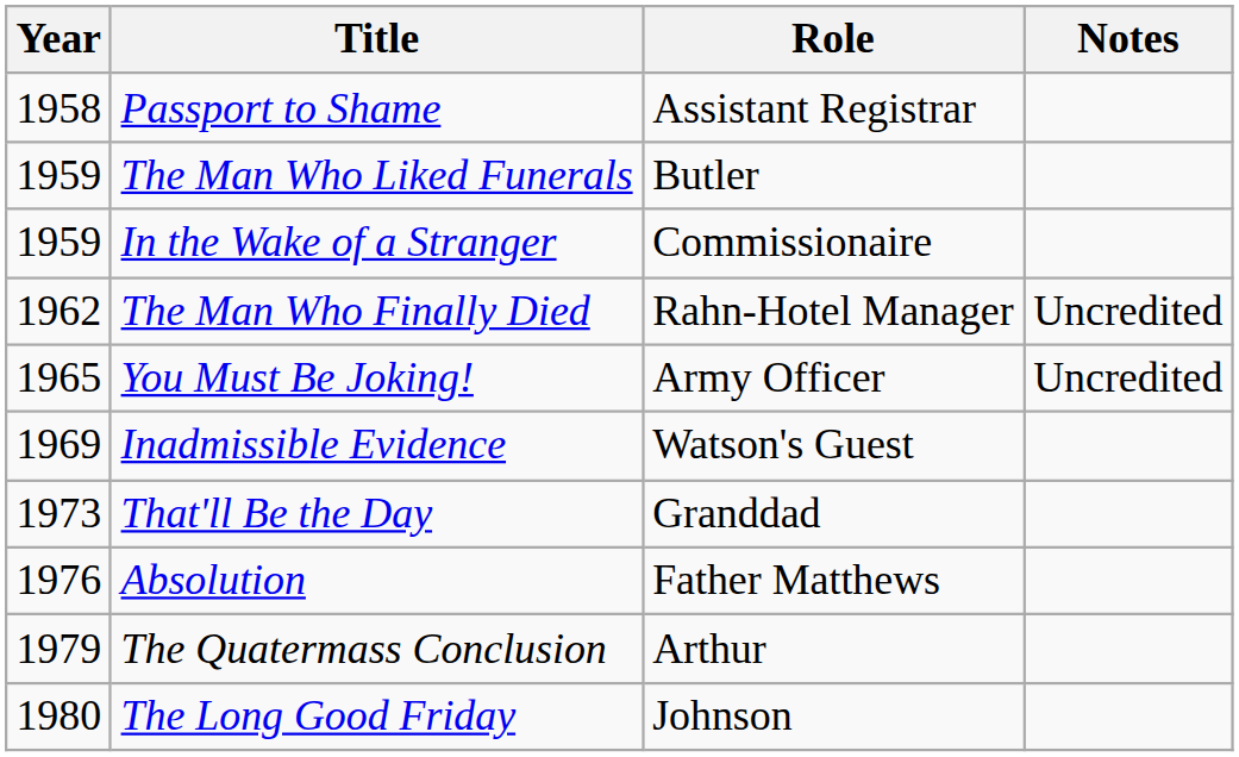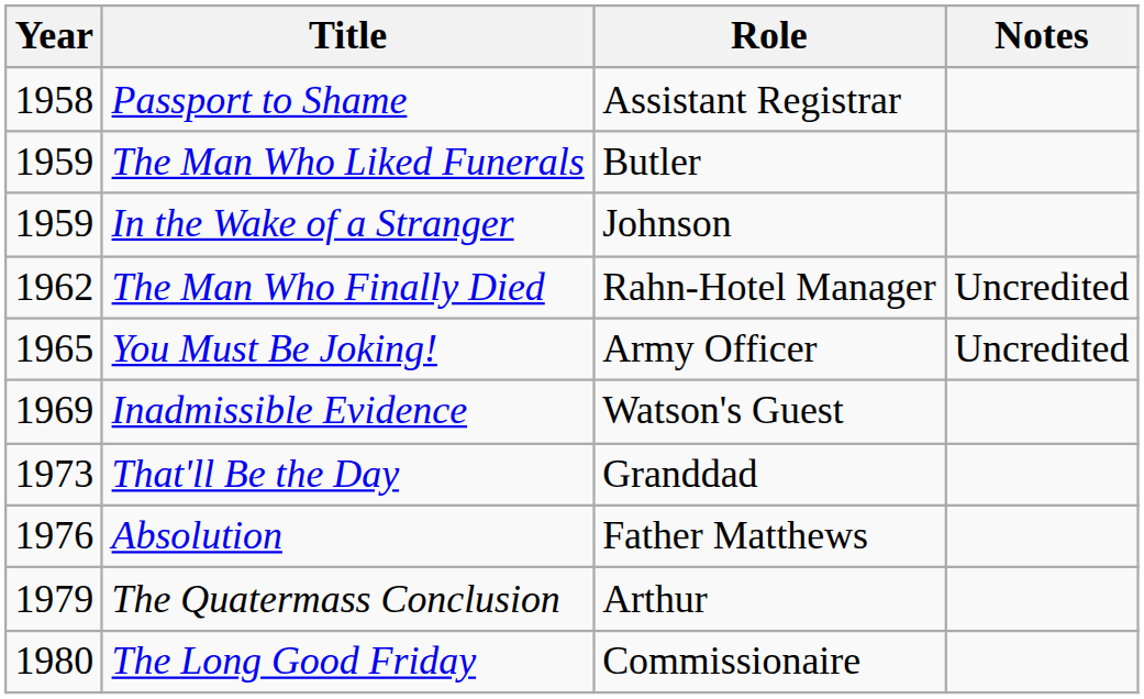In the Wake of a Stranger | Role: Commissionaire -> Johnson
The Long Good Friday | Role: Johnson -> Commissionaire
